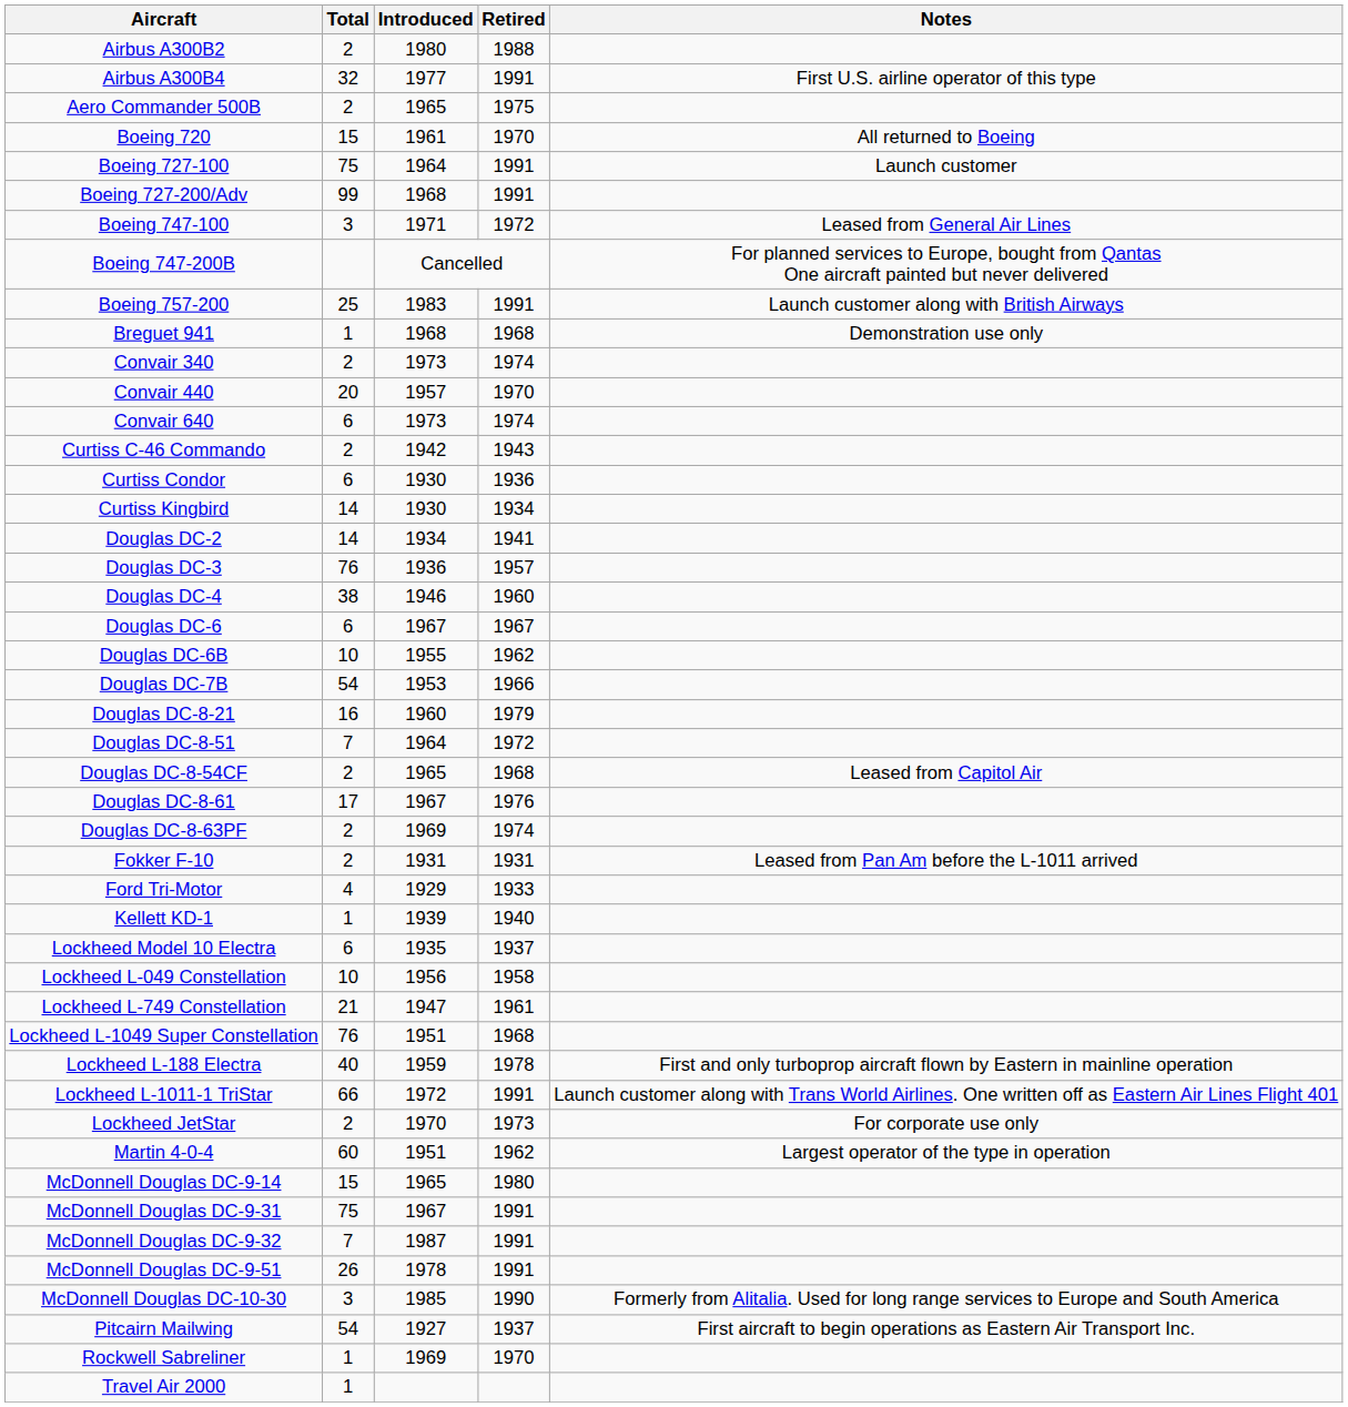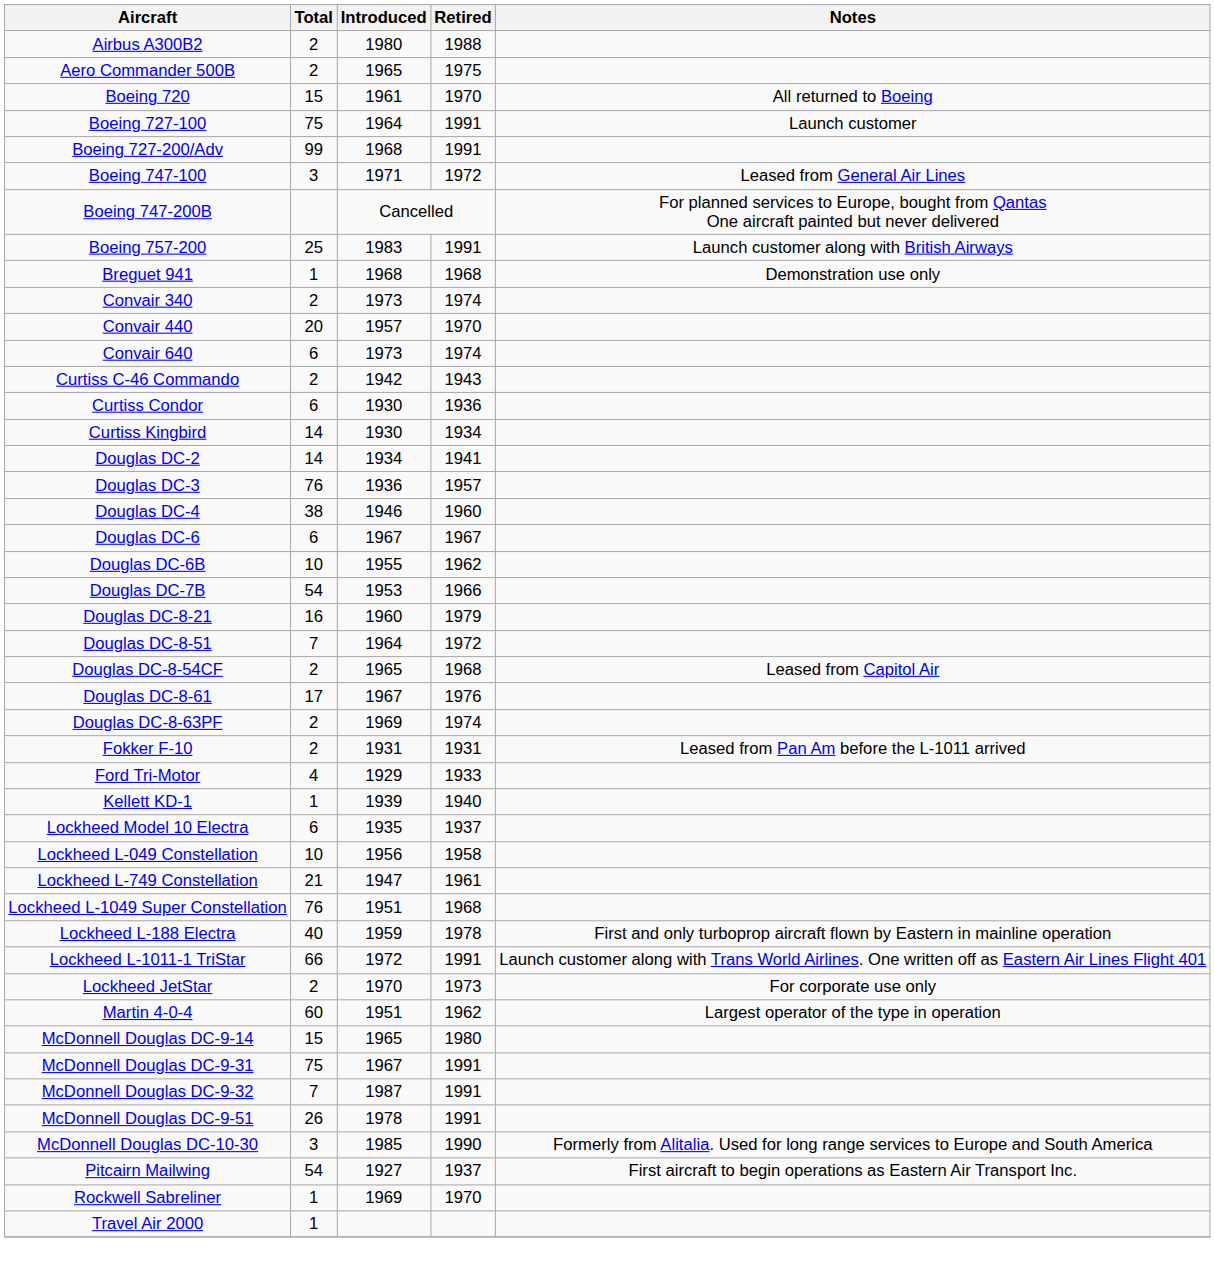- row: Airbus A300B4 | 32 | 1977 | 1991 | First U.S. airline operator of this type
